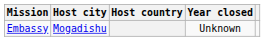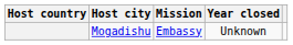columns swapped: Host country <-> Mission
